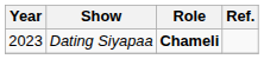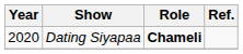Dating Siyapaa | Year: 2023 -> 2020
